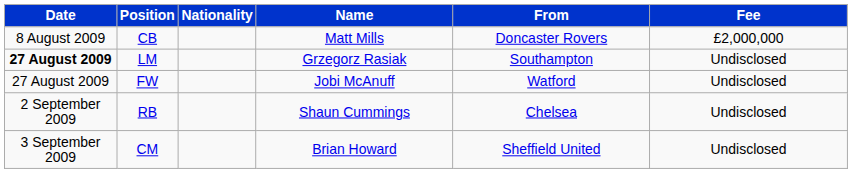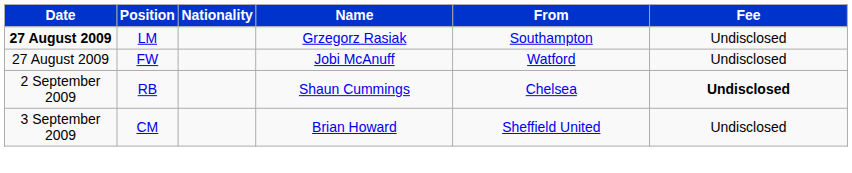- row: 8 August 2009 | CB | Matt Mills | Doncaster Rovers | £2,000,000
RB | Fee: normal -> bold
